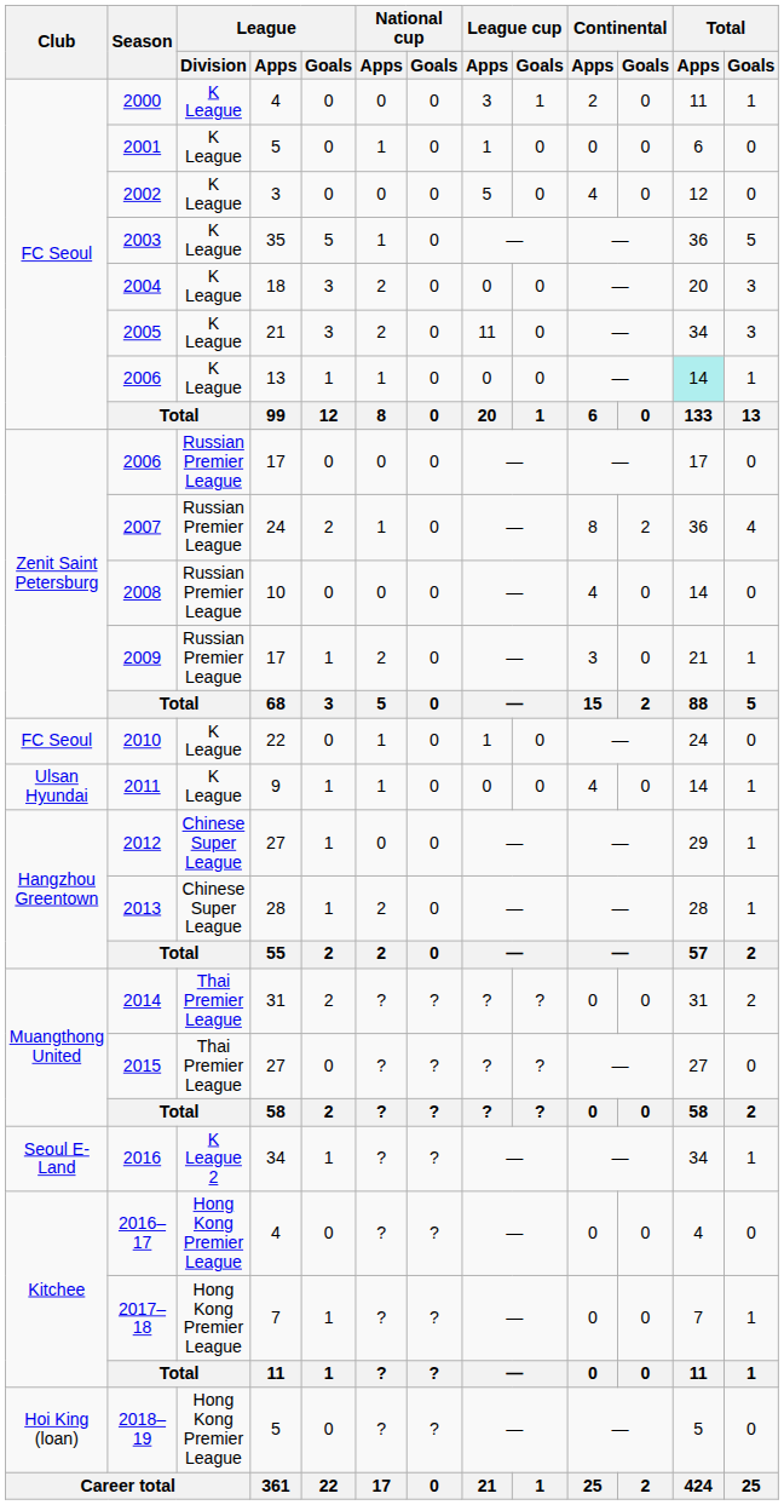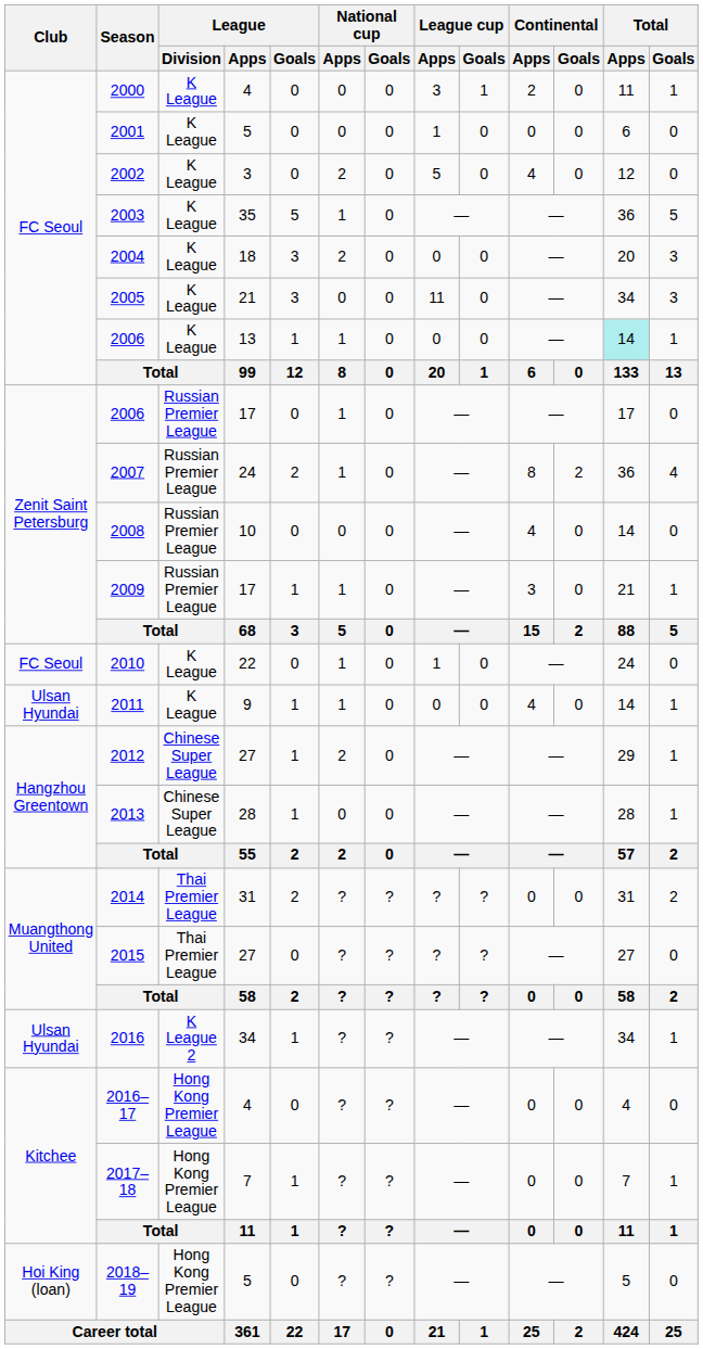2001 | National cup / Apps: 1 -> 0
2002 | National cup / Apps: 0 -> 2
2005 | National cup / Apps: 2 -> 0
2006 / 17 | National cup / Apps: 0 -> 1
2009 | National cup / Apps: 2 -> 1
2012 | National cup / Apps: 0 -> 2
2013 | National cup / Apps: 2 -> 0
2016 | Club: Seoul E-Land -> Ulsan Hyundai
